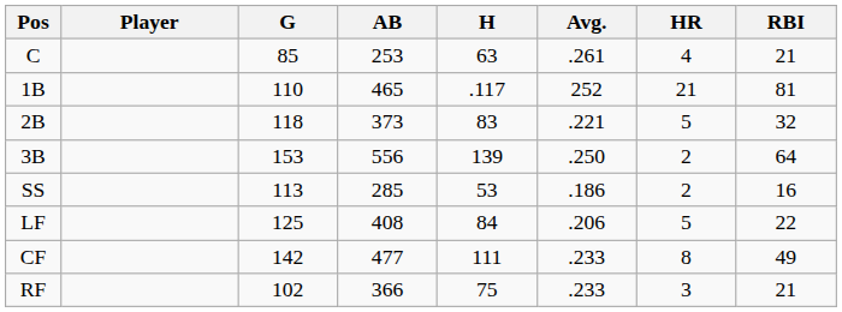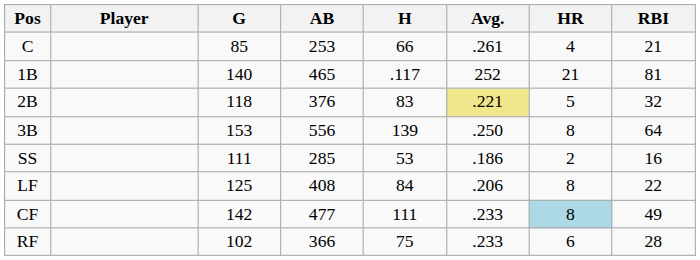C | H: 63 -> 66
1B | G: 110 -> 140
2B | AB: 373 -> 376
2B | Avg.: no background -> khaki background
3B | HR: 2 -> 8
SS | G: 113 -> 111
LF | HR: 5 -> 8
CF | HR: no background -> lightblue background
RF | HR: 3 -> 6
RF | RBI: 21 -> 28
